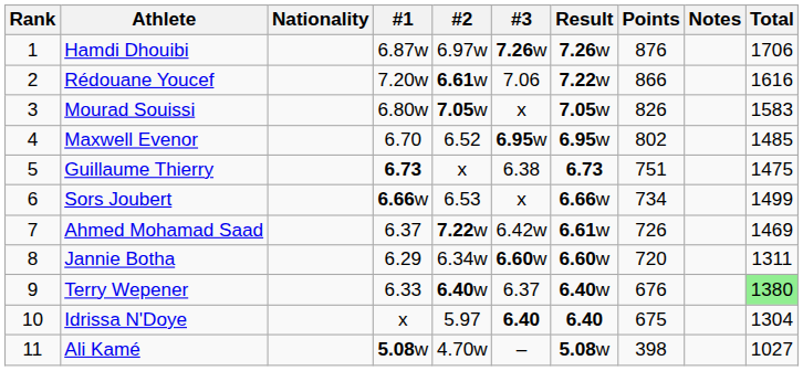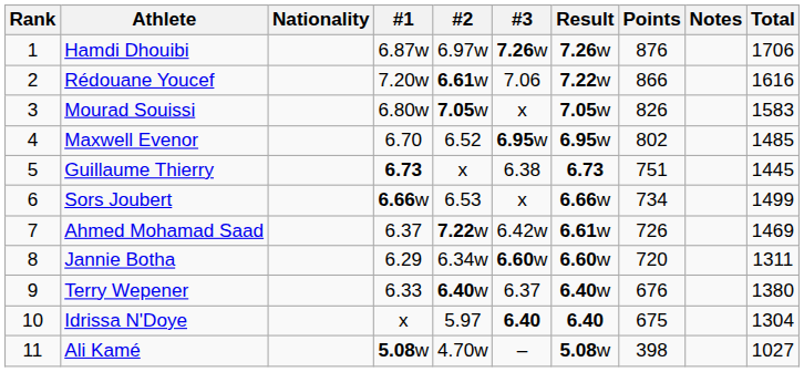Guillaume Thierry | Total: 1475 -> 1445
Terry Wepener | Total: lightgreen background -> no background
